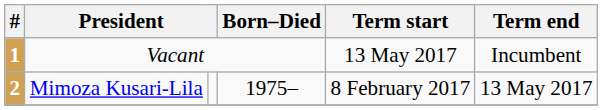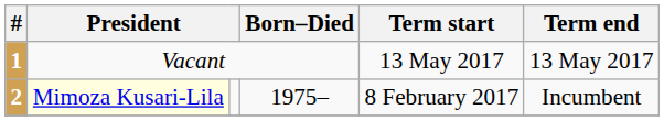1 | Term end: Incumbent -> 13 May 2017
2 | column 2: no background -> lightyellow background
2 | Term end: 13 May 2017 -> Incumbent
